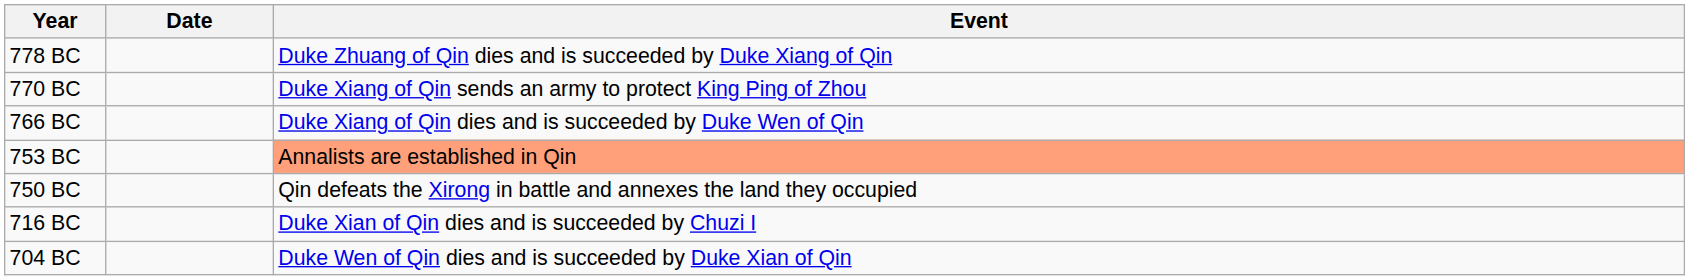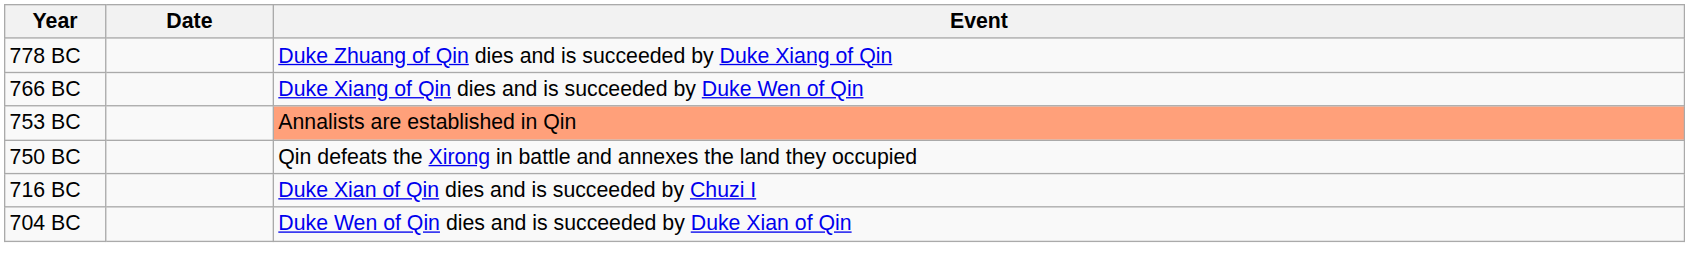- row: 770 BC | Duke Xiang of Qin sends an army to protect King Ping of Zhou
